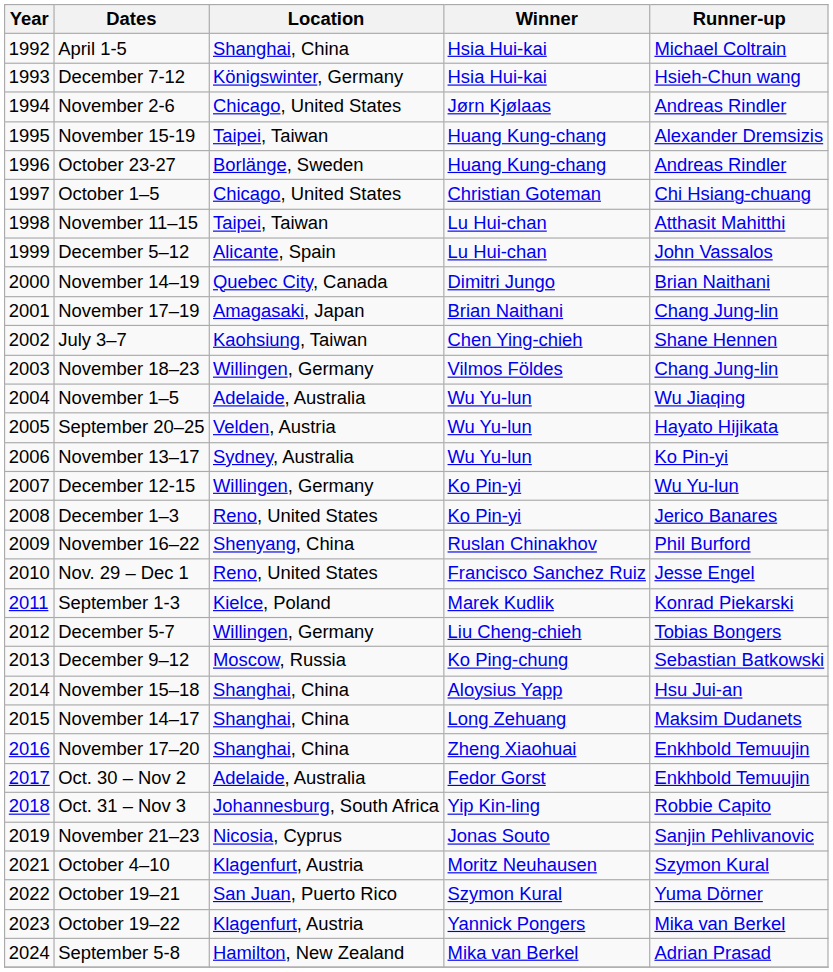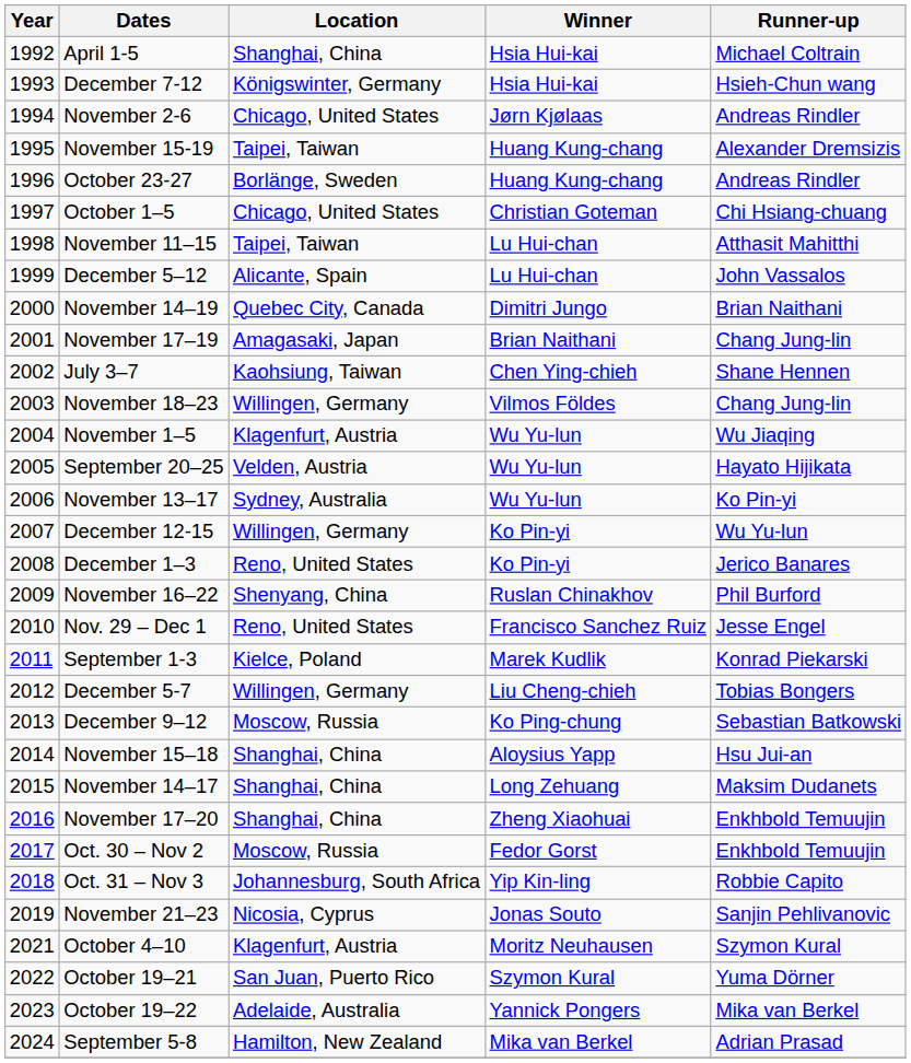November 1–5 | Location: Adelaide, Australia -> Klagenfurt, Austria
Oct. 30 – Nov 2 | Location: Adelaide, Australia -> Moscow, Russia
October 19–22 | Location: Klagenfurt, Austria -> Adelaide, Australia
